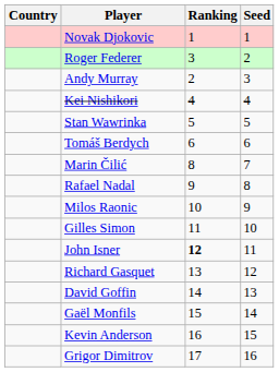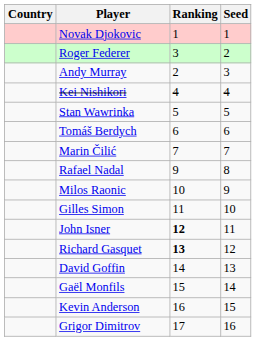Marin Čilić | Ranking: 8 -> 7
Richard Gasquet | Ranking: normal -> bold
